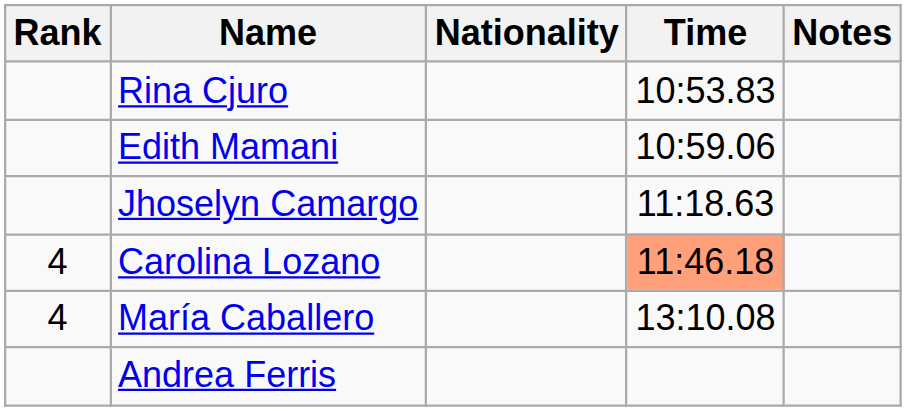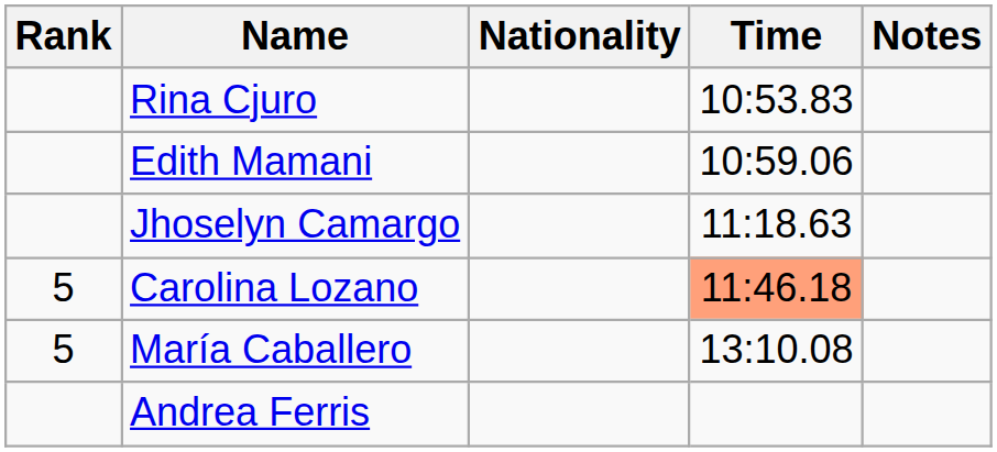Carolina Lozano | Rank: 4 -> 5
María Caballero | Rank: 4 -> 5
